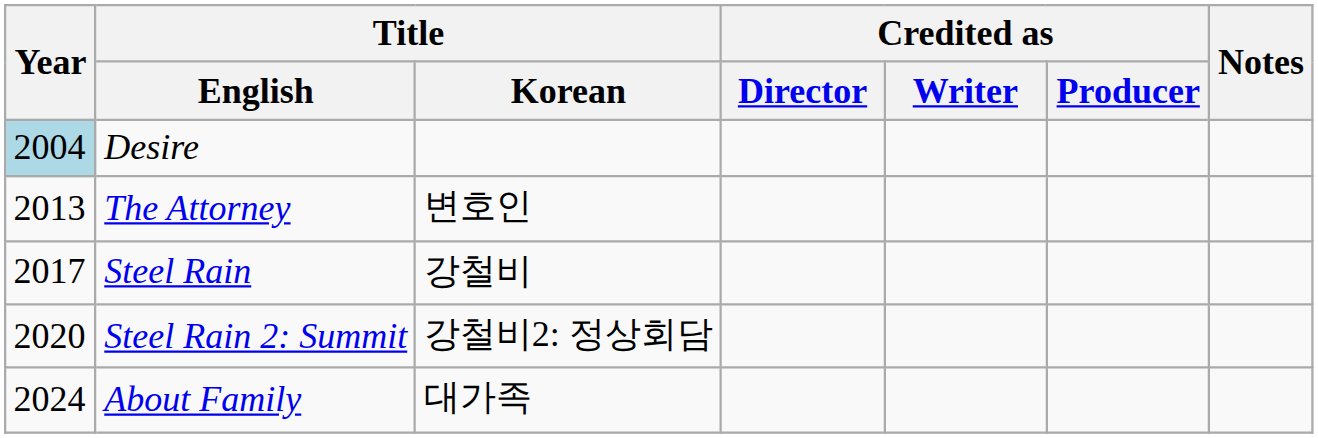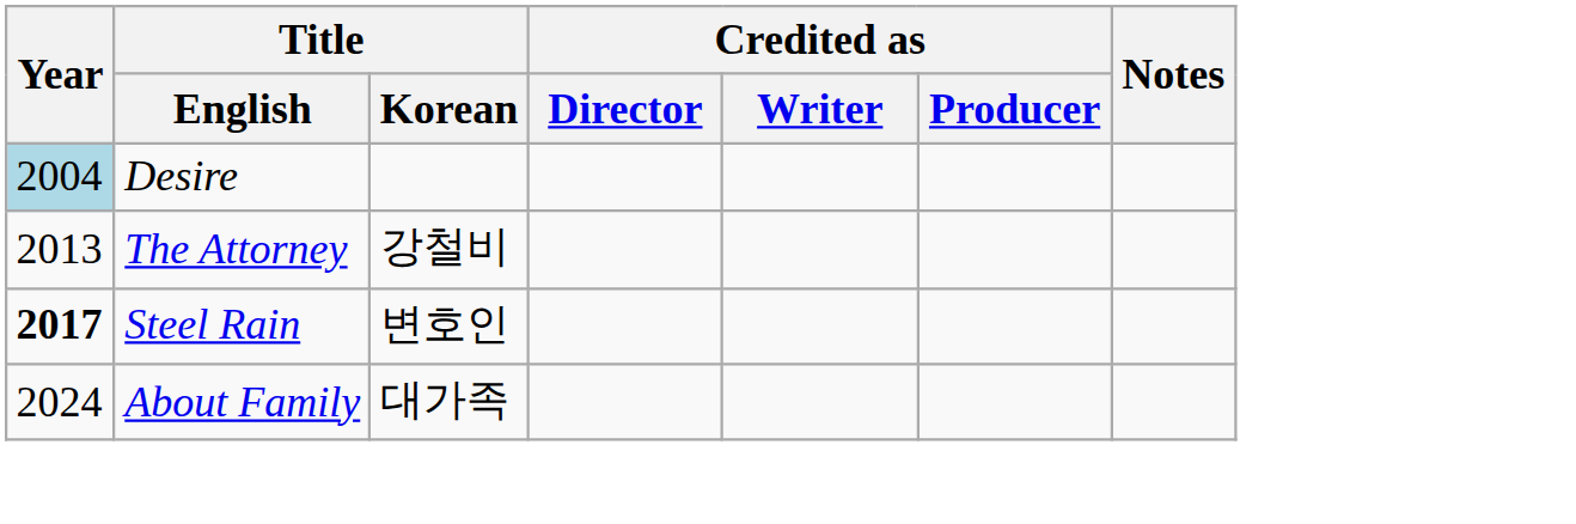The Attorney | Title / Korean: 변호인 -> 강철비
Steel Rain | Year: normal -> bold
Steel Rain | Title / Korean: 강철비 -> 변호인
- row: 2020 | Steel Rain 2: Summit | 강철비2: 정상회담
